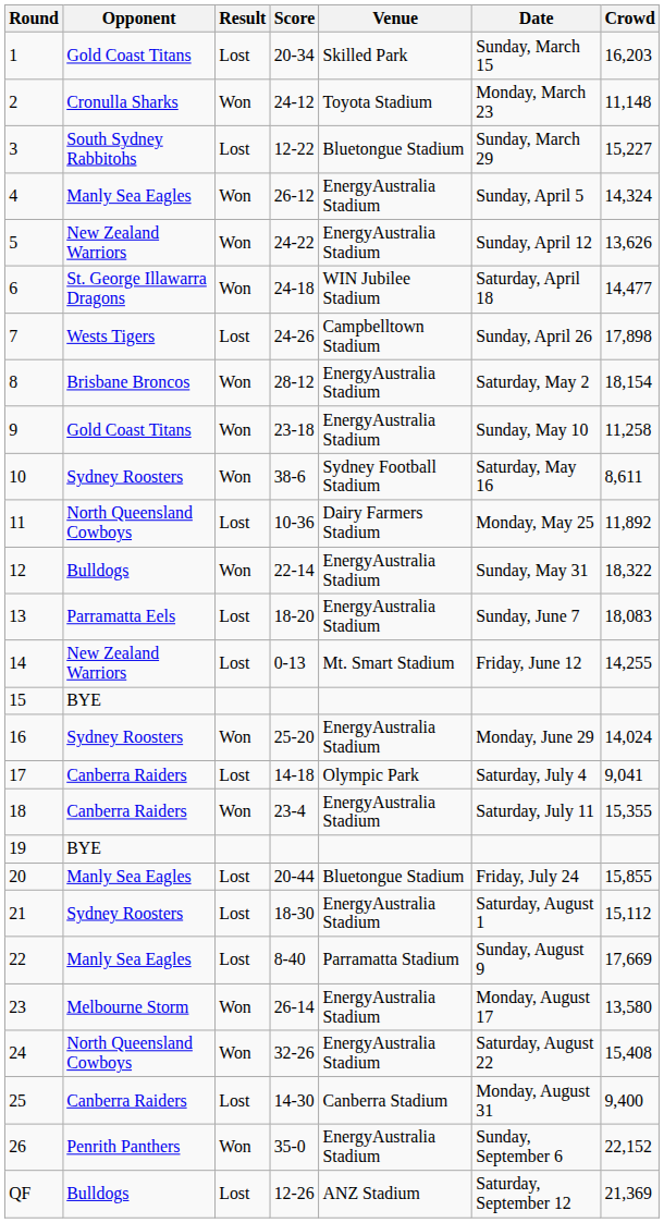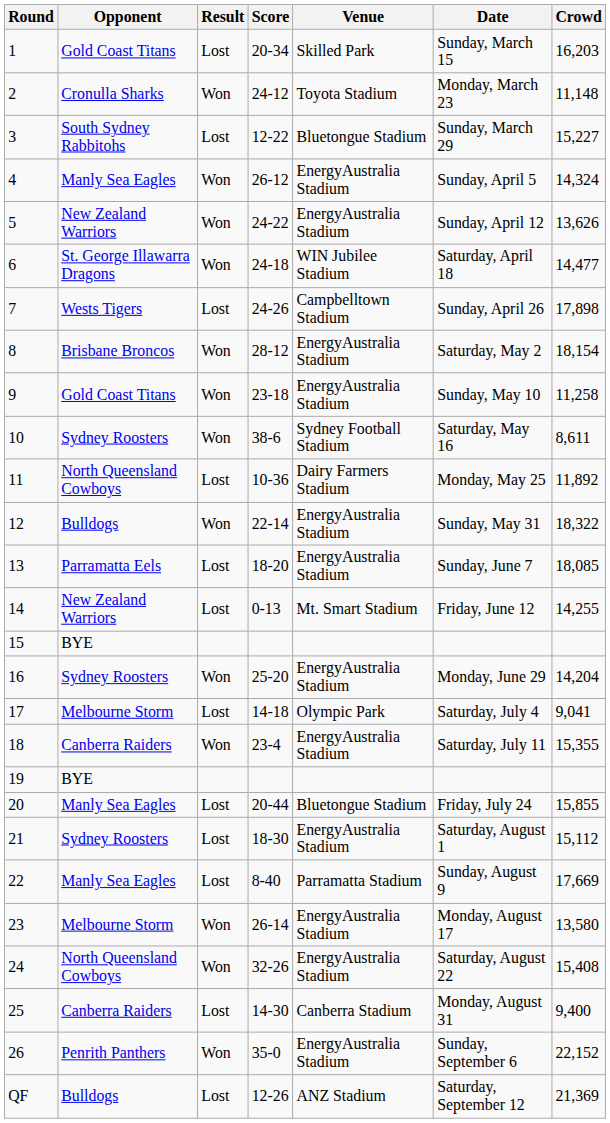13 | Crowd: 18,083 -> 18,085
16 | Crowd: 14,024 -> 14,204
17 | Opponent: Canberra Raiders -> Melbourne Storm
